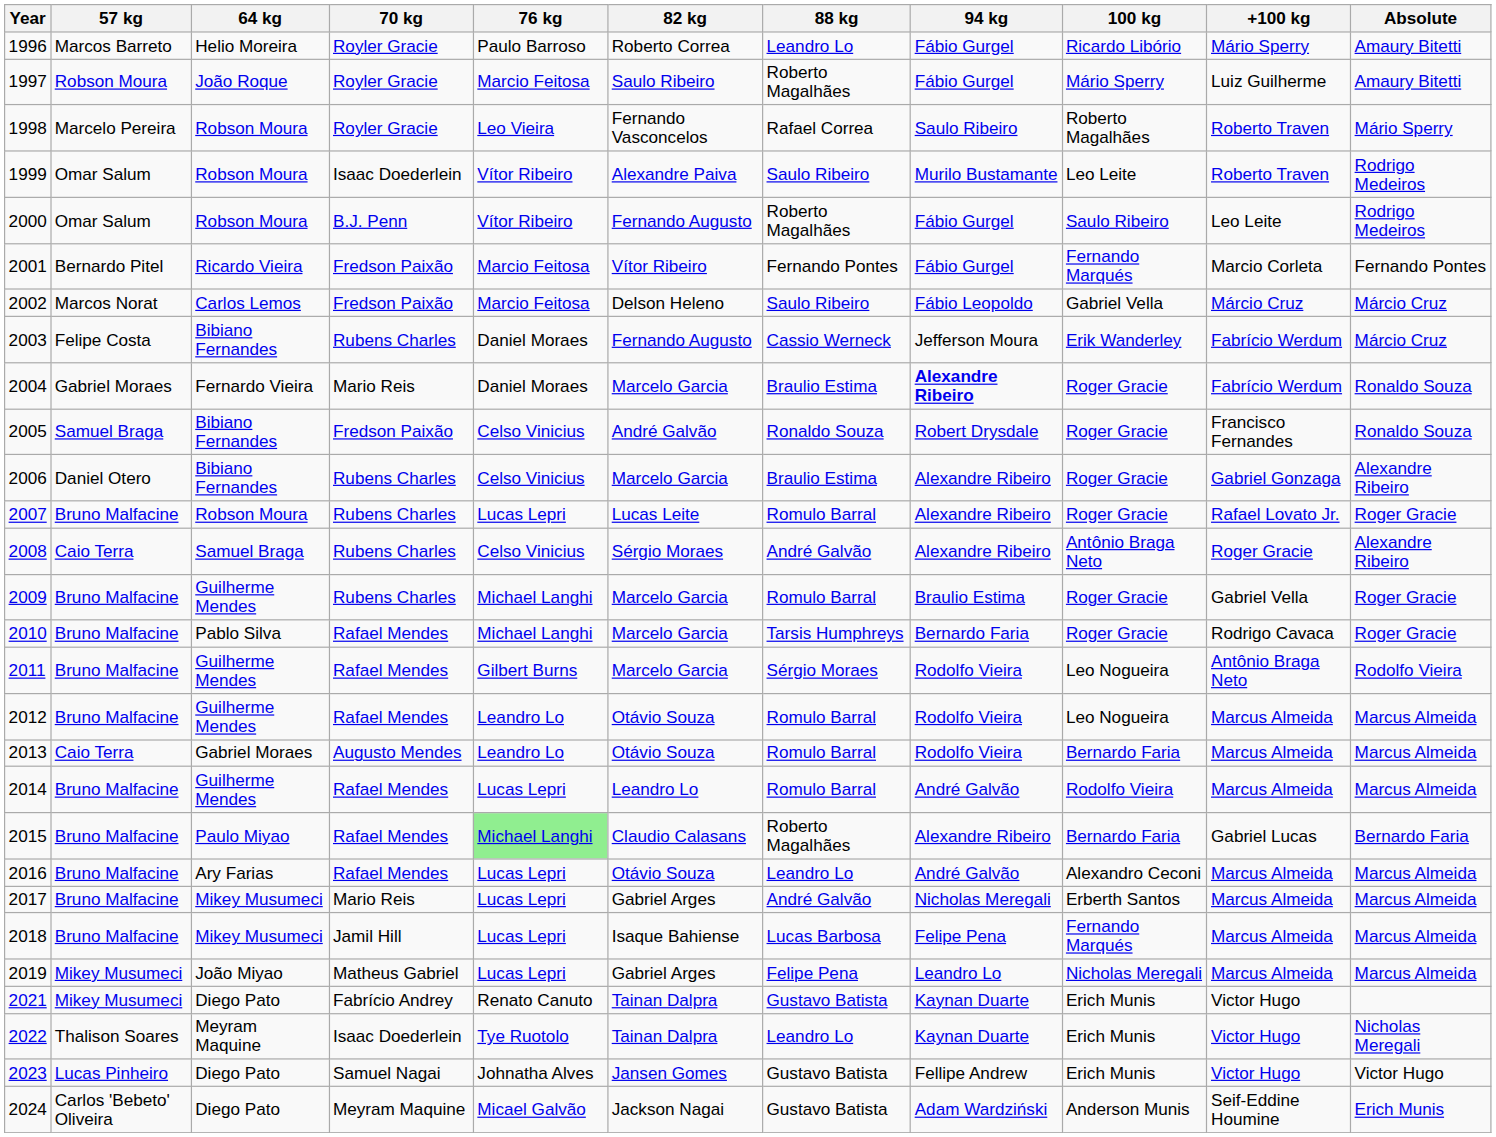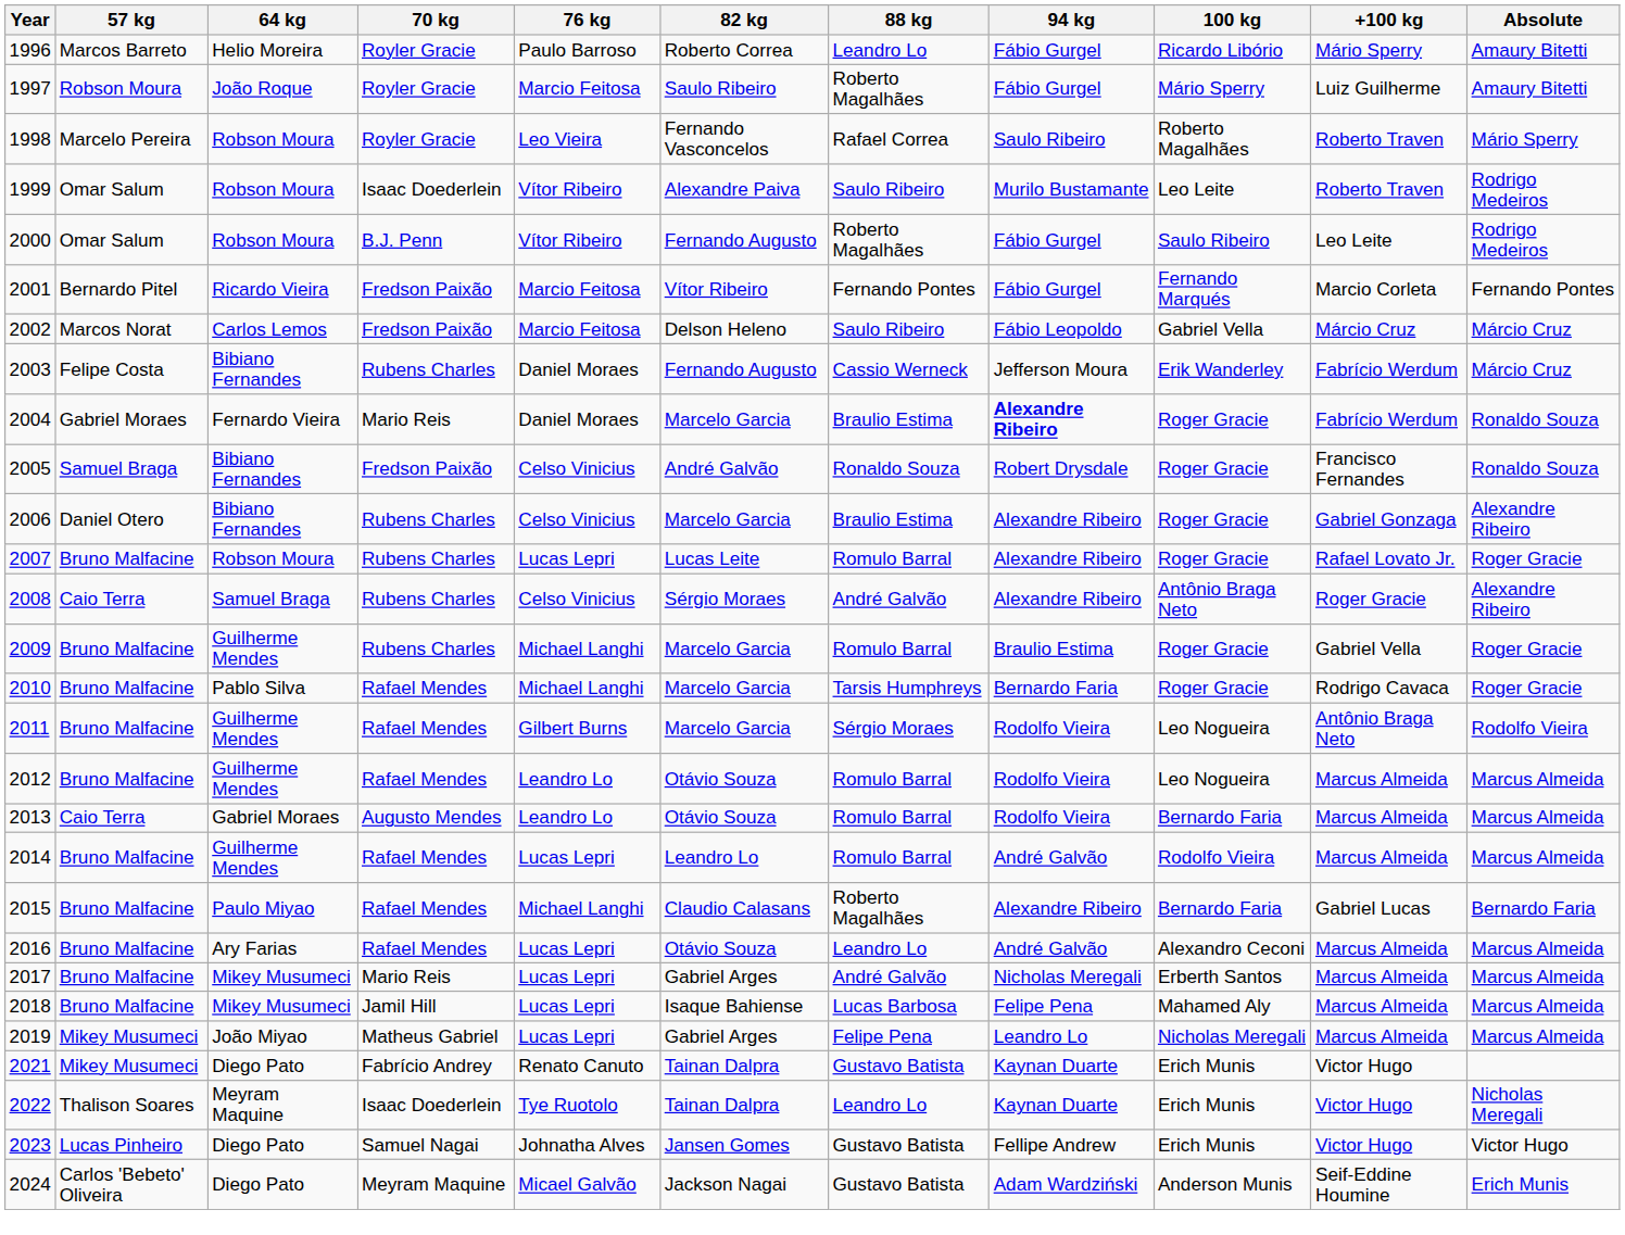2015 | 76 kg: lightgreen background -> no background
2018 | 100 kg: Fernando Marqués -> Mahamed Aly
